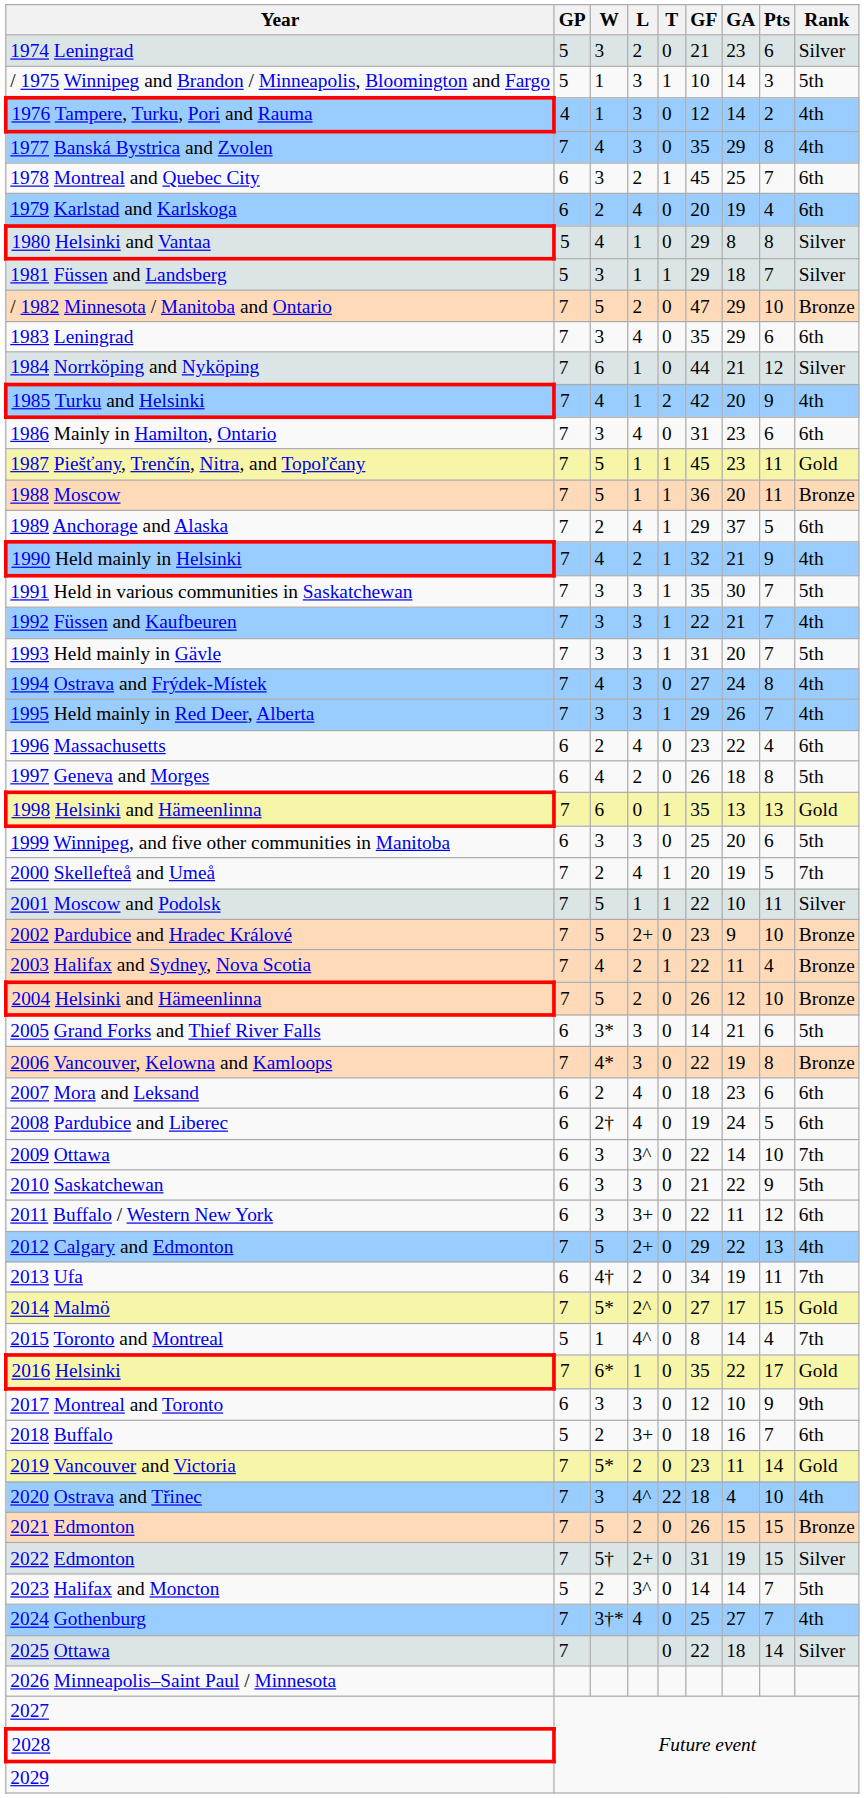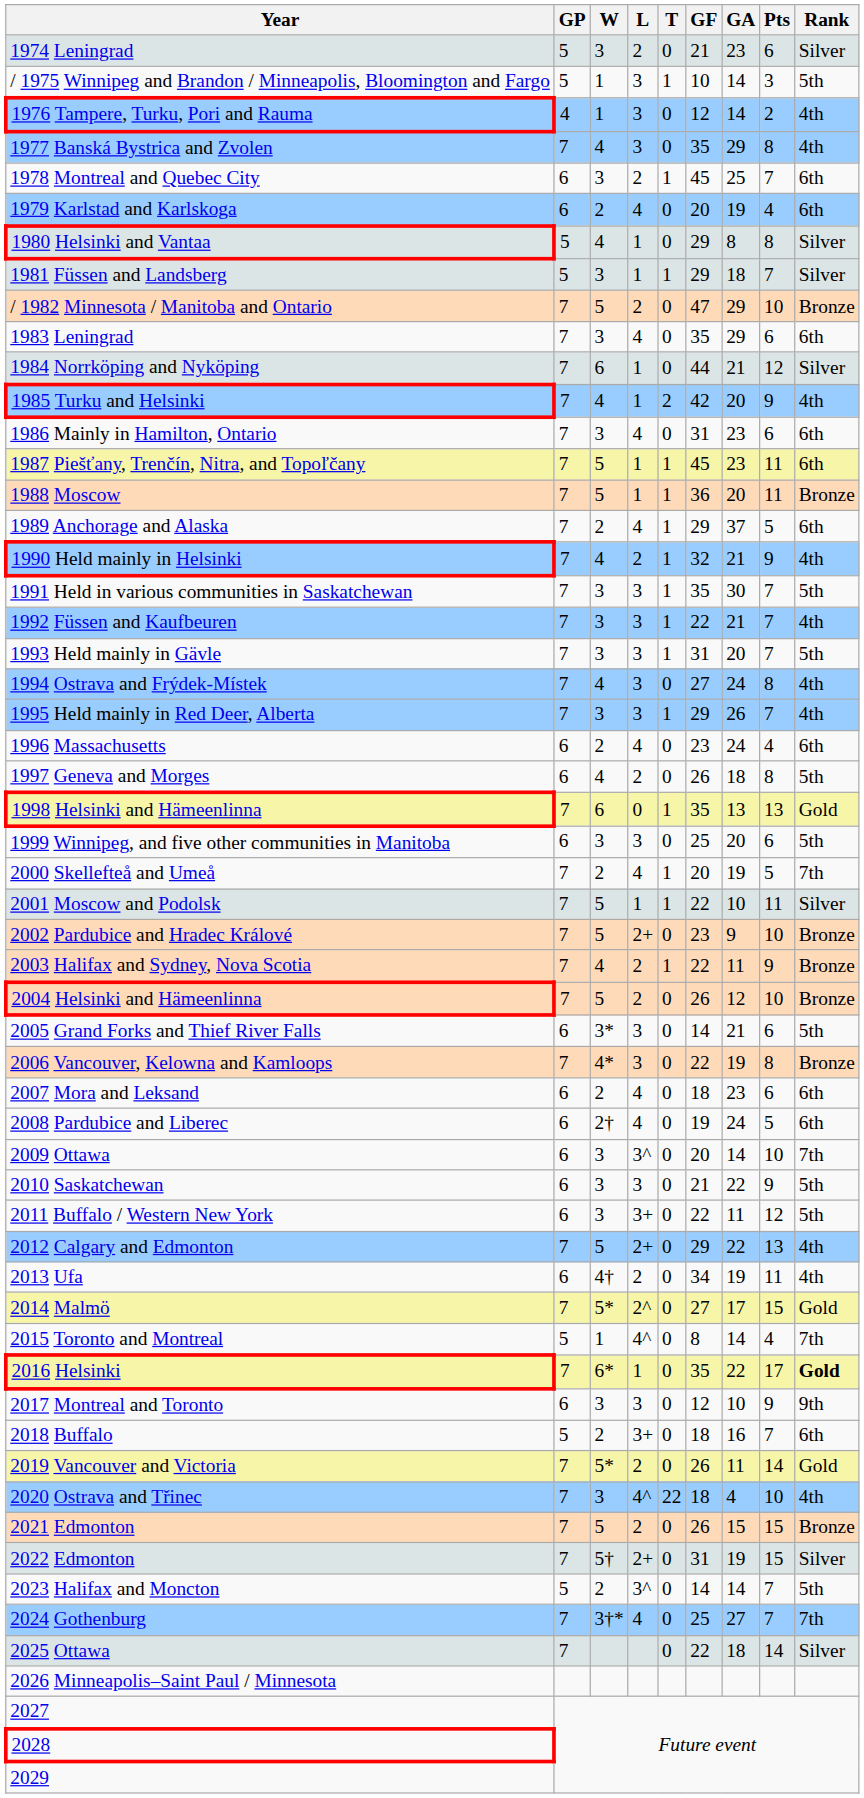1987 Piešťany, Trenčín, Nitra, and Topoľčany | Rank: Gold -> 6th
1996 Massachusetts | GA: 22 -> 24
2003 Halifax and Sydney, Nova Scotia | Pts: 4 -> 9
2009 Ottawa | GF: 22 -> 20
2011 Buffalo / Western New York | Rank: 6th -> 5th
2013 Ufa | Rank: 7th -> 4th
2016 Helsinki | Rank: normal -> bold
2019 Vancouver and Victoria | GF: 23 -> 26
2024 Gothenburg | Rank: 4th -> 7th
